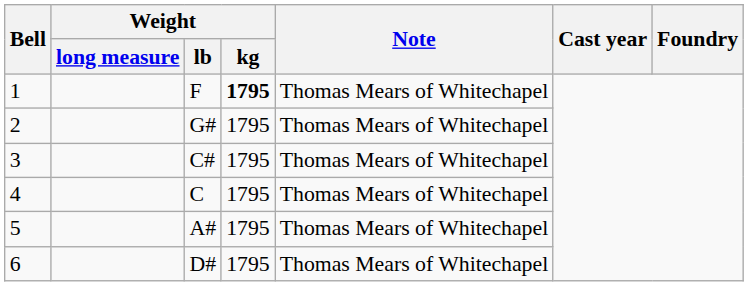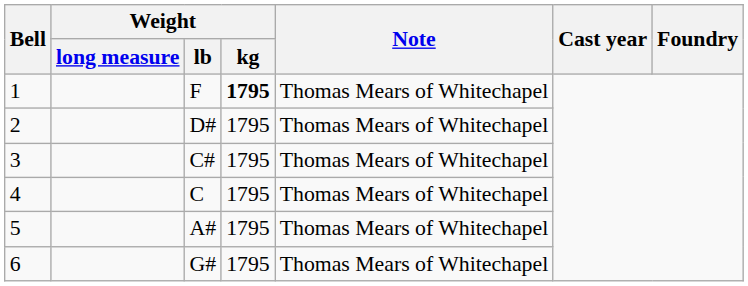2 | Weight / lb: G# -> D#
6 | Weight / lb: D# -> G#
